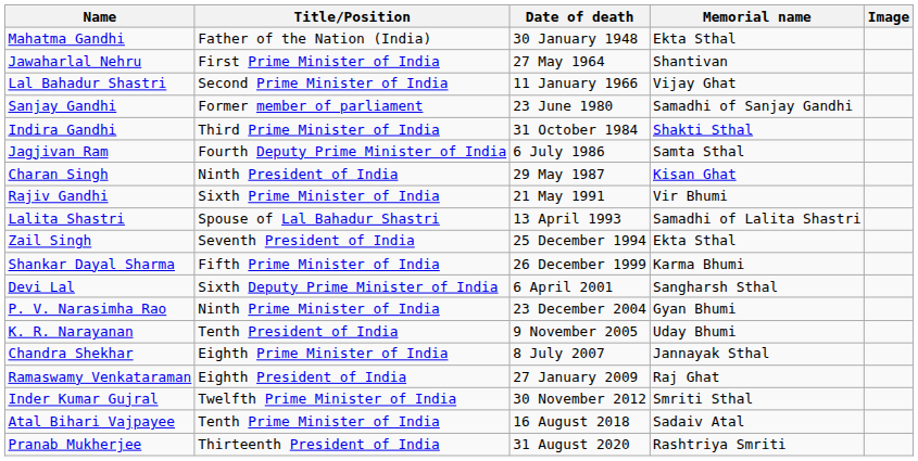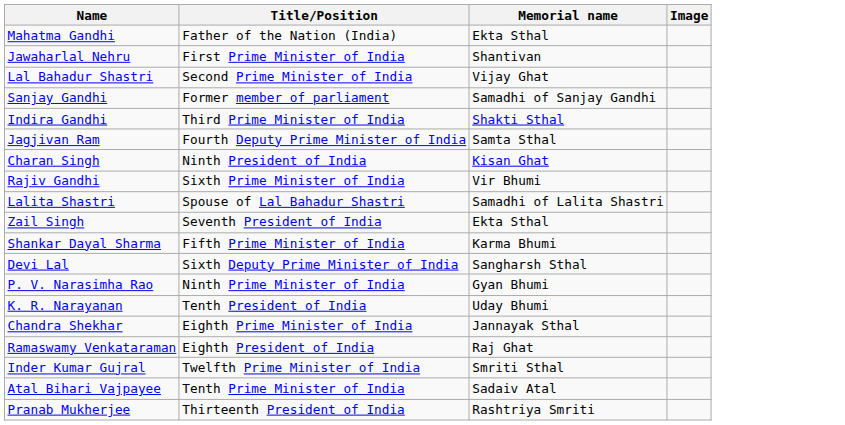- column: Date of death | 30 January 1948 | 27 May 1964 | 11 January 1966 | 23 June 1980 | 31 October 1984 | 6 July 1986 | 29 May 1987 | 21 May 1991 | 13 April 1993 | 25 December 1994 | 26 December 1999 | 6 April 2001 | 23 December 2004 | 9 November 2005 | 8 July 2007 | 27 January 2009 | 30 November 2012 | 16 August 2018 | 31 August 2020
